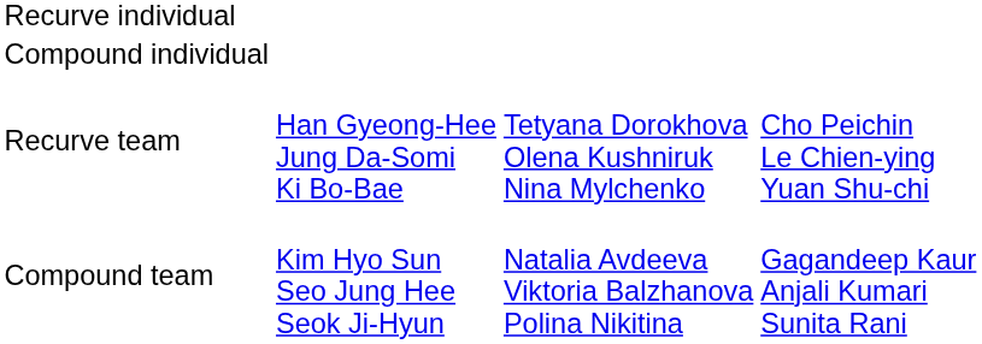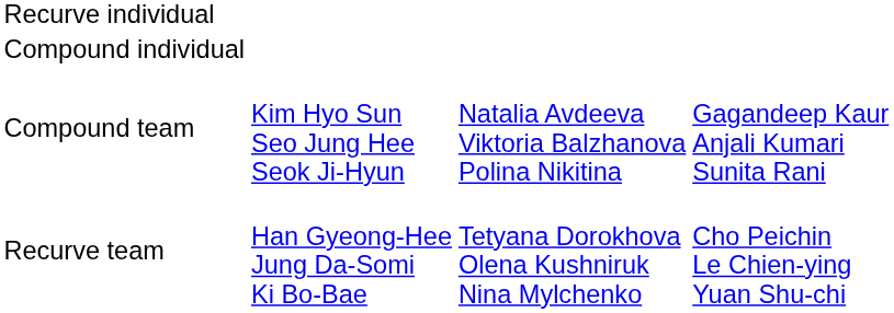rows swapped: Recurve team <-> Compound team
